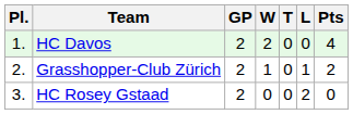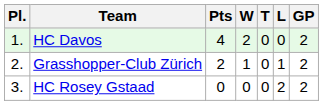columns swapped: GP <-> Pts
